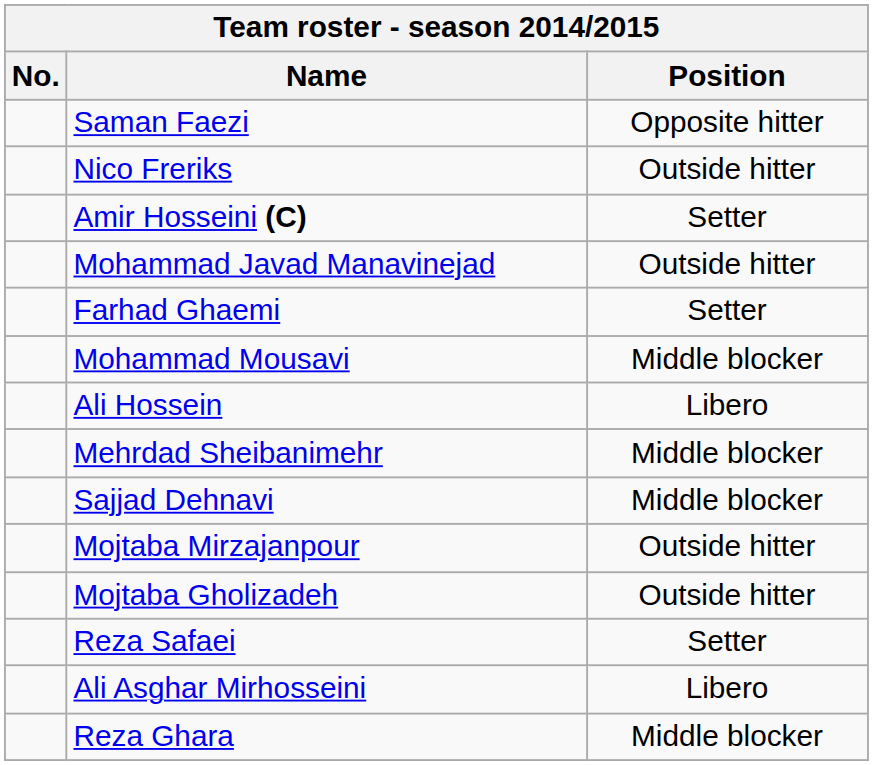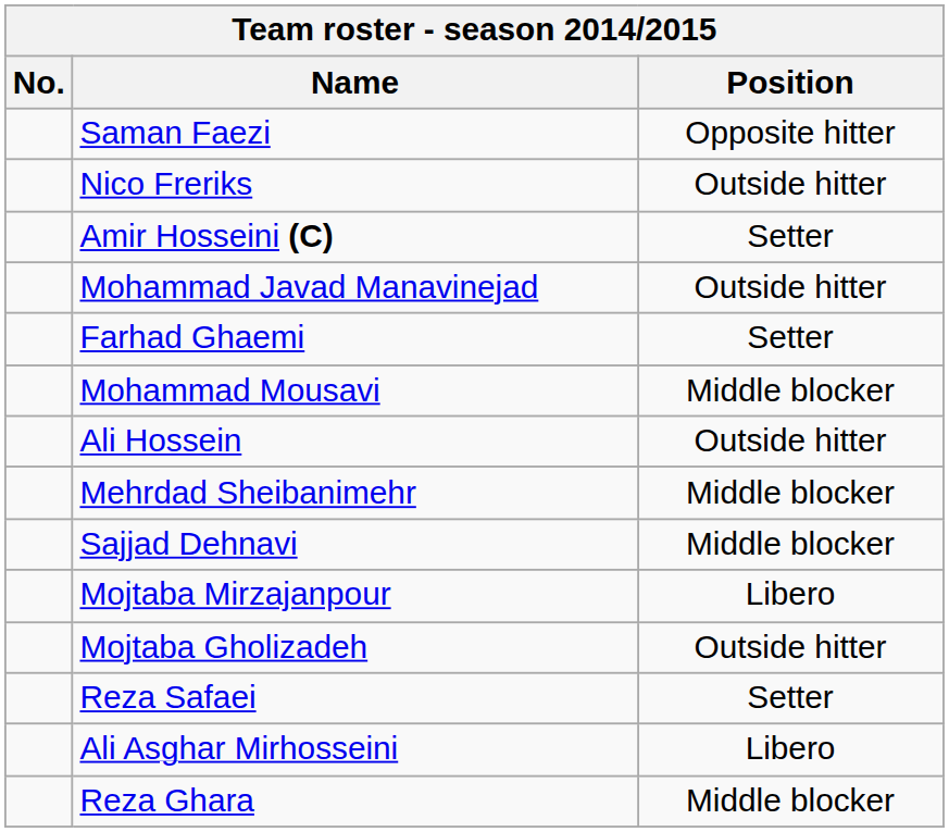Ali Hossein | Position: Libero -> Outside hitter
Mojtaba Mirzajanpour | Position: Outside hitter -> Libero
